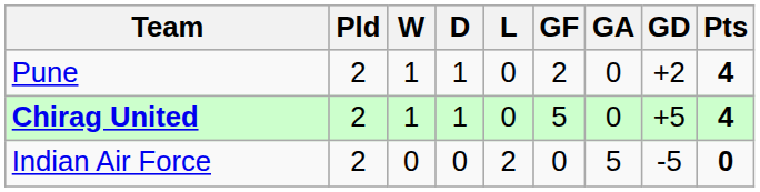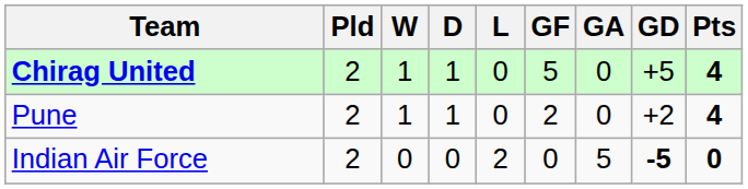rows swapped: Chirag United <-> Pune
Indian Air Force | GD: normal -> bold
